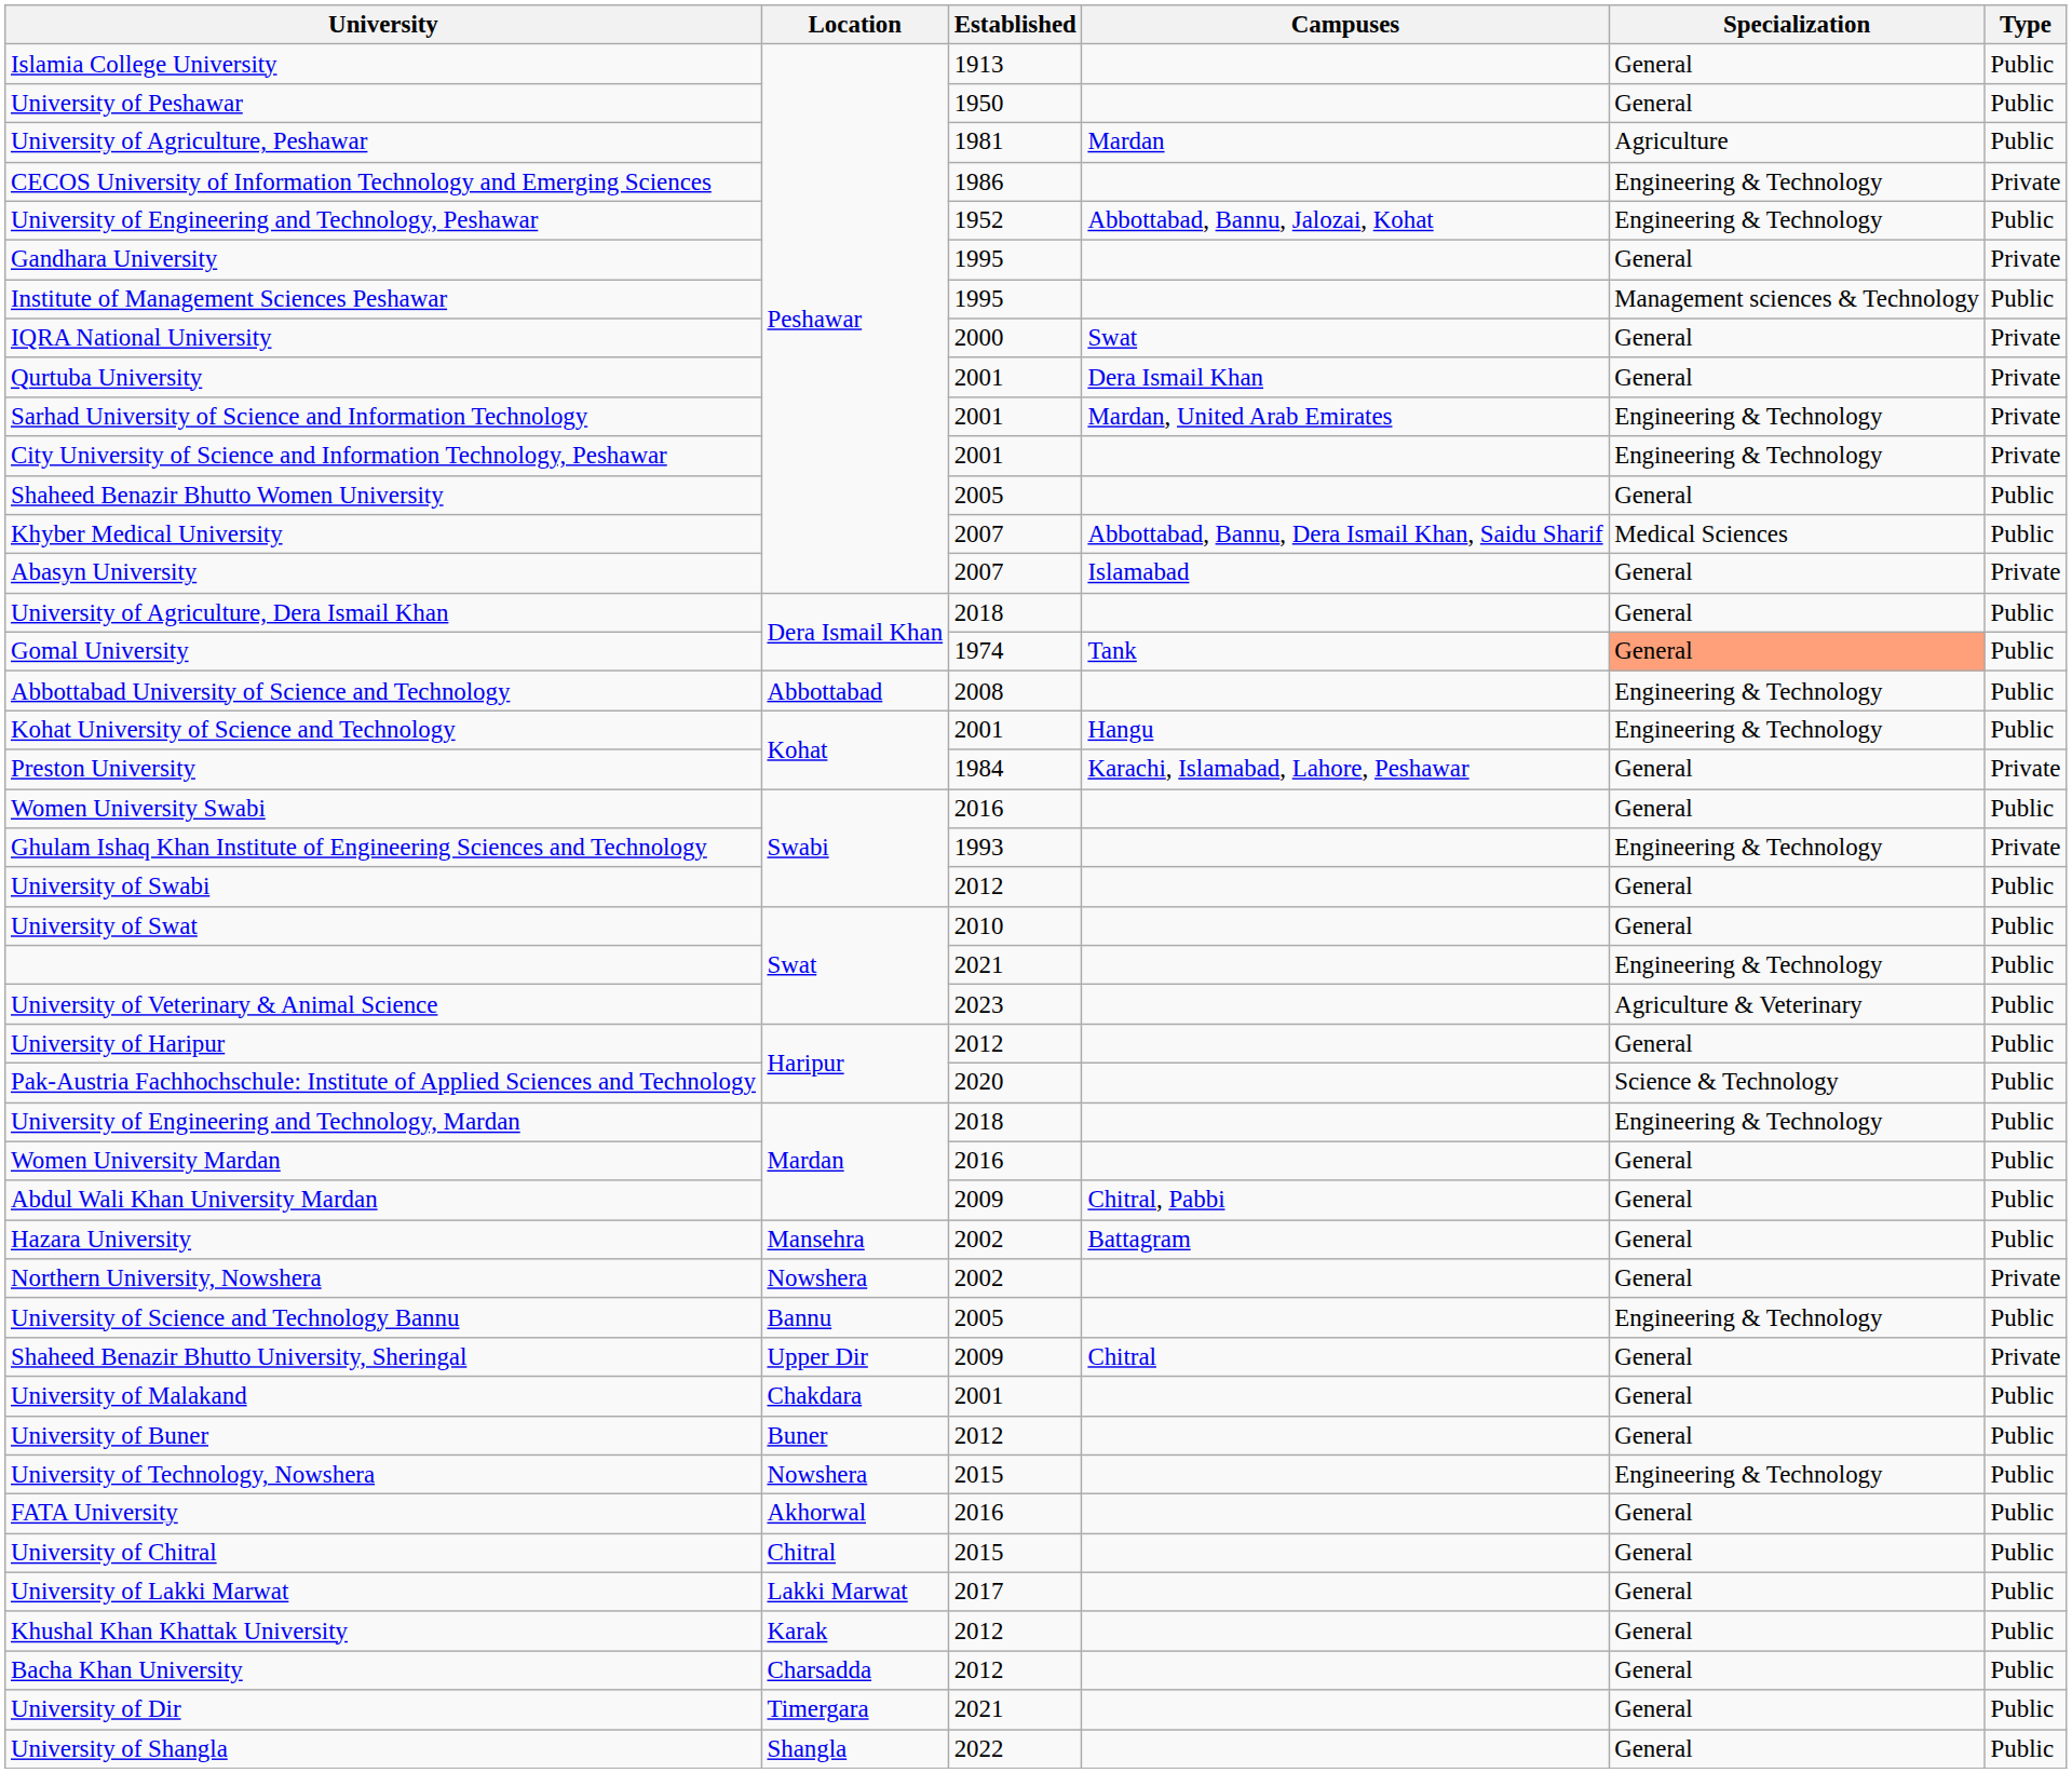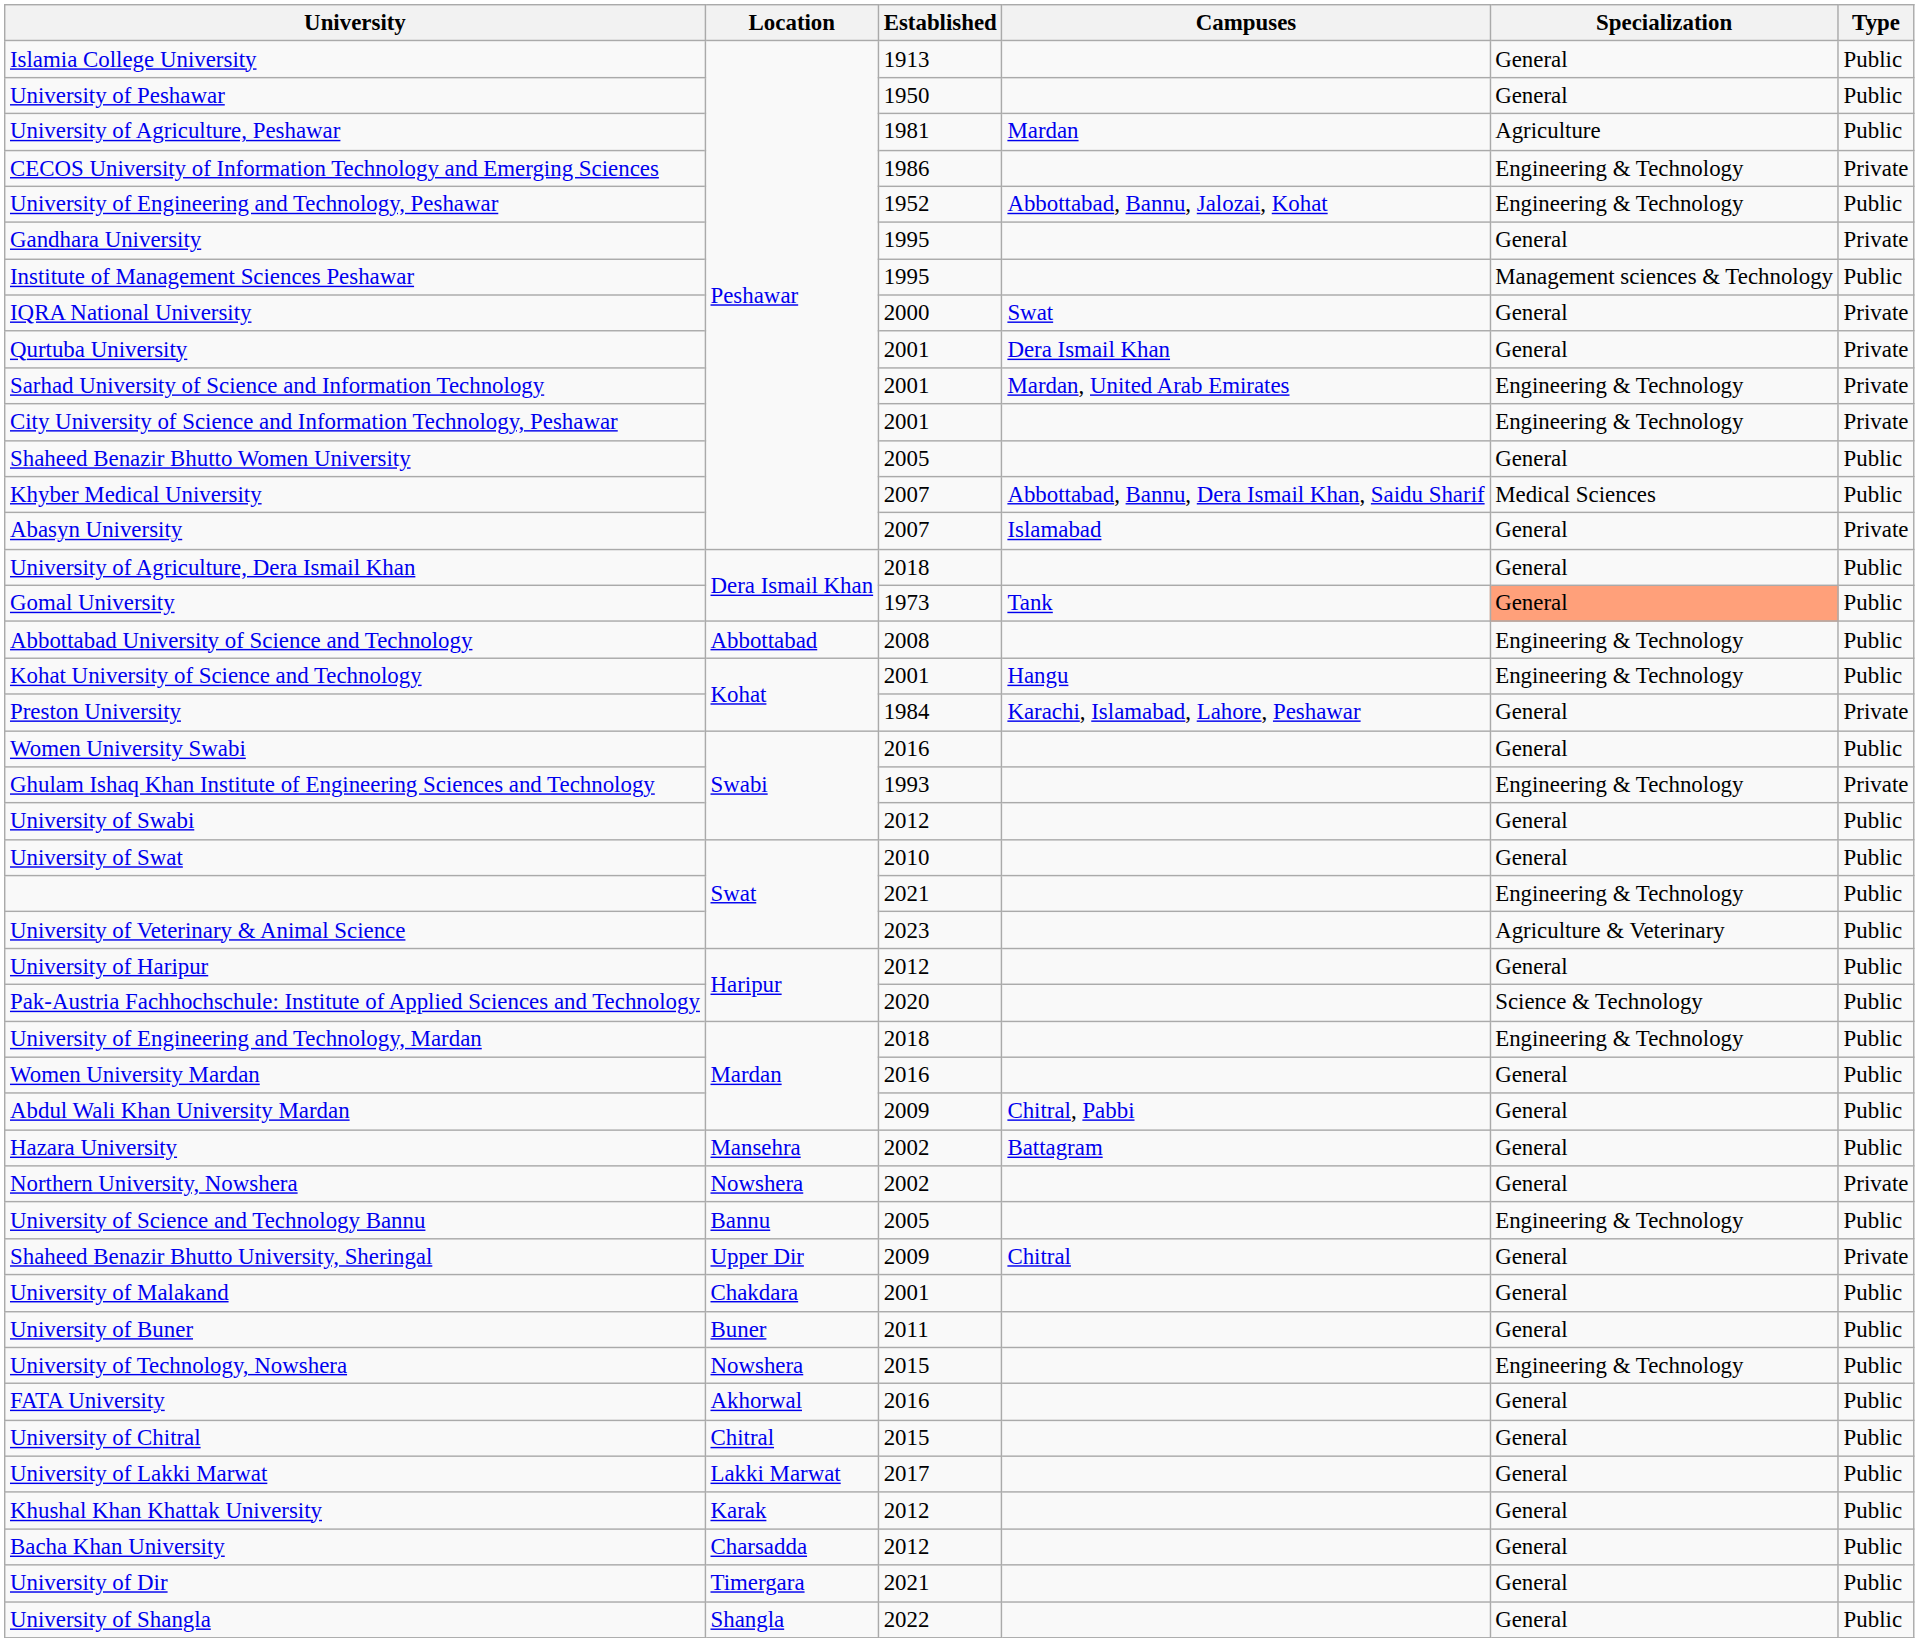Gomal University | Established: 1974 -> 1973
University of Buner | Established: 2012 -> 2011
